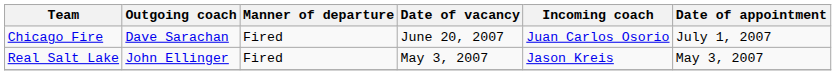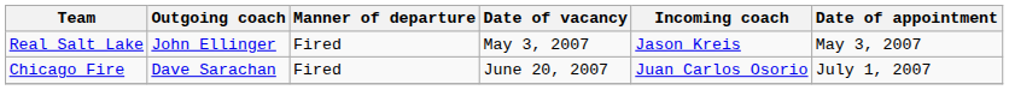rows swapped: Chicago Fire <-> Real Salt Lake
